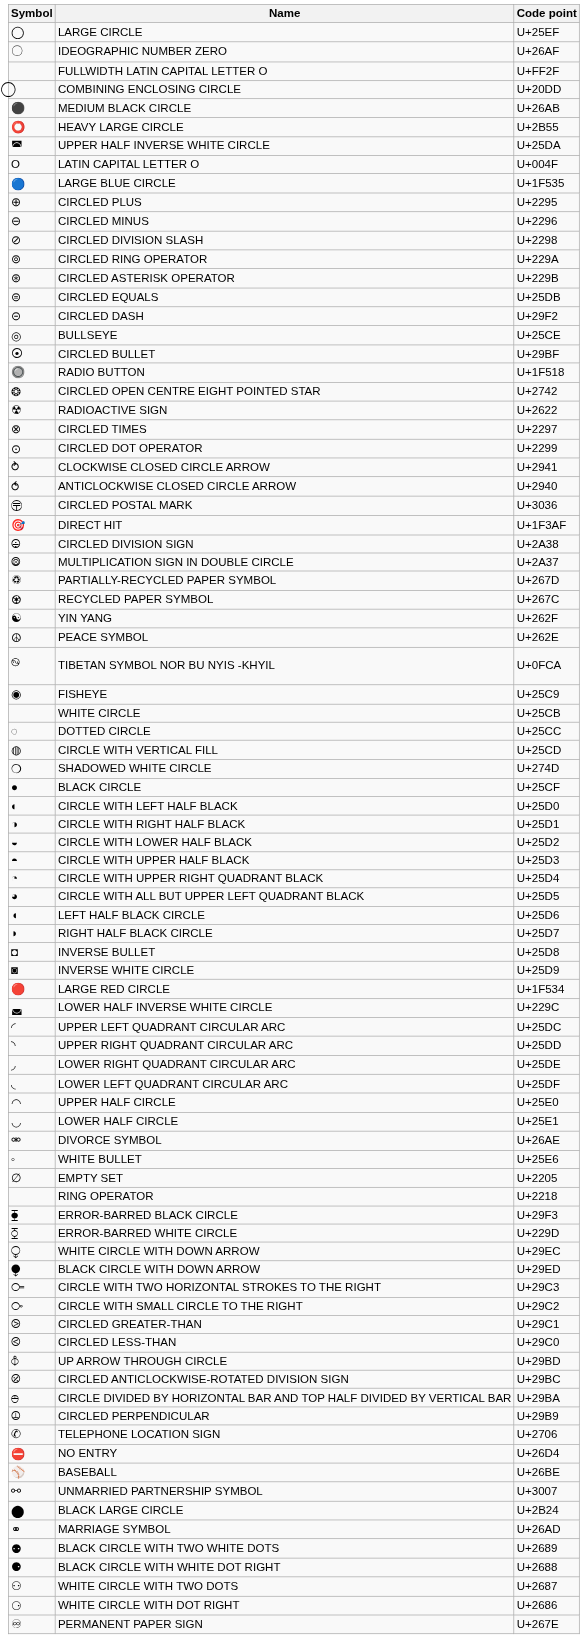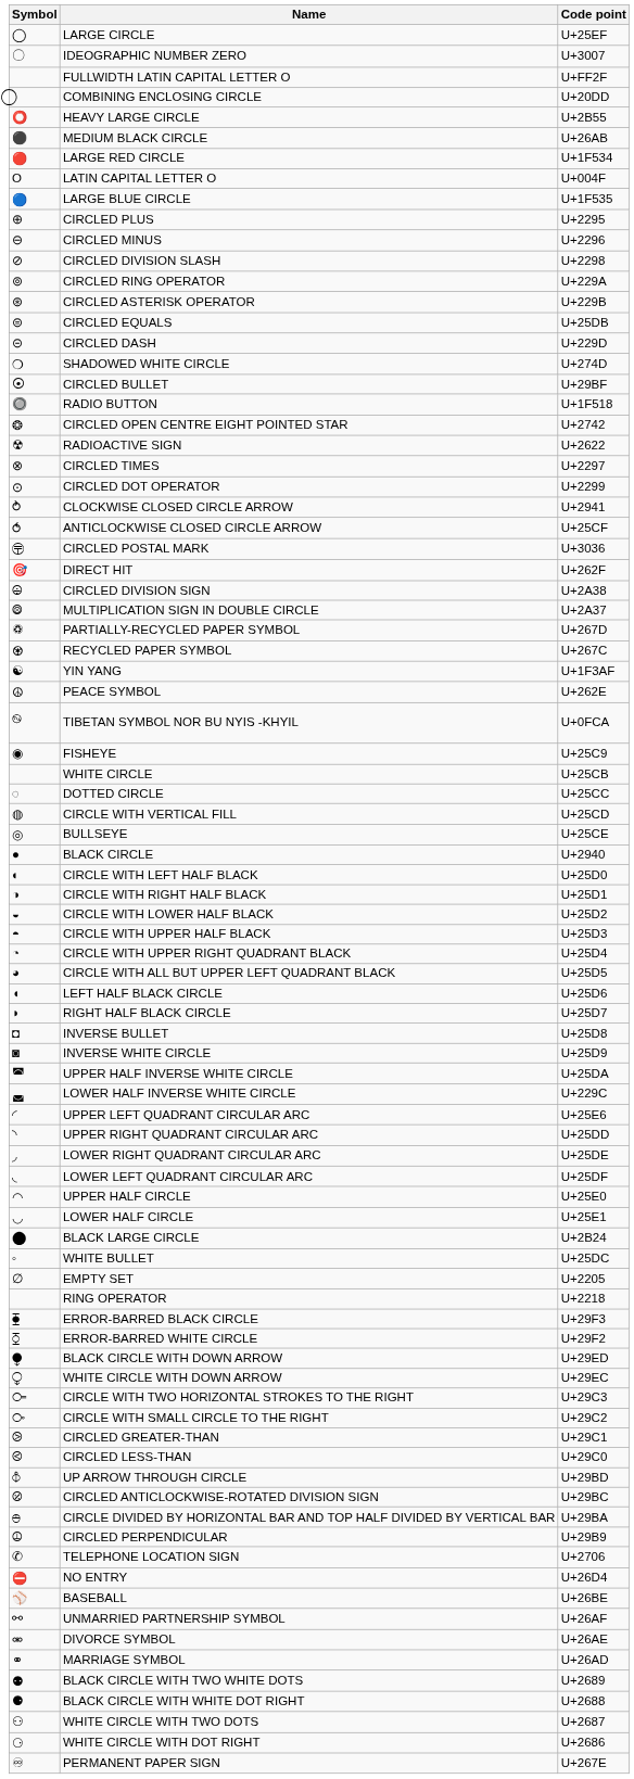IDEOGRAPHIC NUMBER ZERO | Code point: U+26AF -> U+3007
rows swapped: HEAVY LARGE CIRCLE <-> MEDIUM BLACK CIRCLE
rows swapped: LARGE RED CIRCLE <-> UPPER HALF INVERSE WHITE CIRCLE
CIRCLED DASH | Code point: U+29F2 -> U+229D
rows swapped: SHADOWED WHITE CIRCLE <-> BULLSEYE
ANTICLOCKWISE CLOSED CIRCLE ARROW | Code point: U+2940 -> U+25CF
DIRECT HIT | Code point: U+1F3AF -> U+262F
YIN YANG | Code point: U+262F -> U+1F3AF
BLACK CIRCLE | Code point: U+25CF -> U+2940
UPPER LEFT QUADRANT CIRCULAR ARC | Code point: U+25DC -> U+25E6
rows swapped: BLACK LARGE CIRCLE <-> DIVORCE SYMBOL
WHITE BULLET | Code point: U+25E6 -> U+25DC
ERROR-BARRED WHITE CIRCLE | Code point: U+229D -> U+29F2
rows swapped: BLACK CIRCLE WITH DOWN ARROW <-> WHITE CIRCLE WITH DOWN ARROW
UNMARRIED PARTNERSHIP SYMBOL | Code point: U+3007 -> U+26AF
